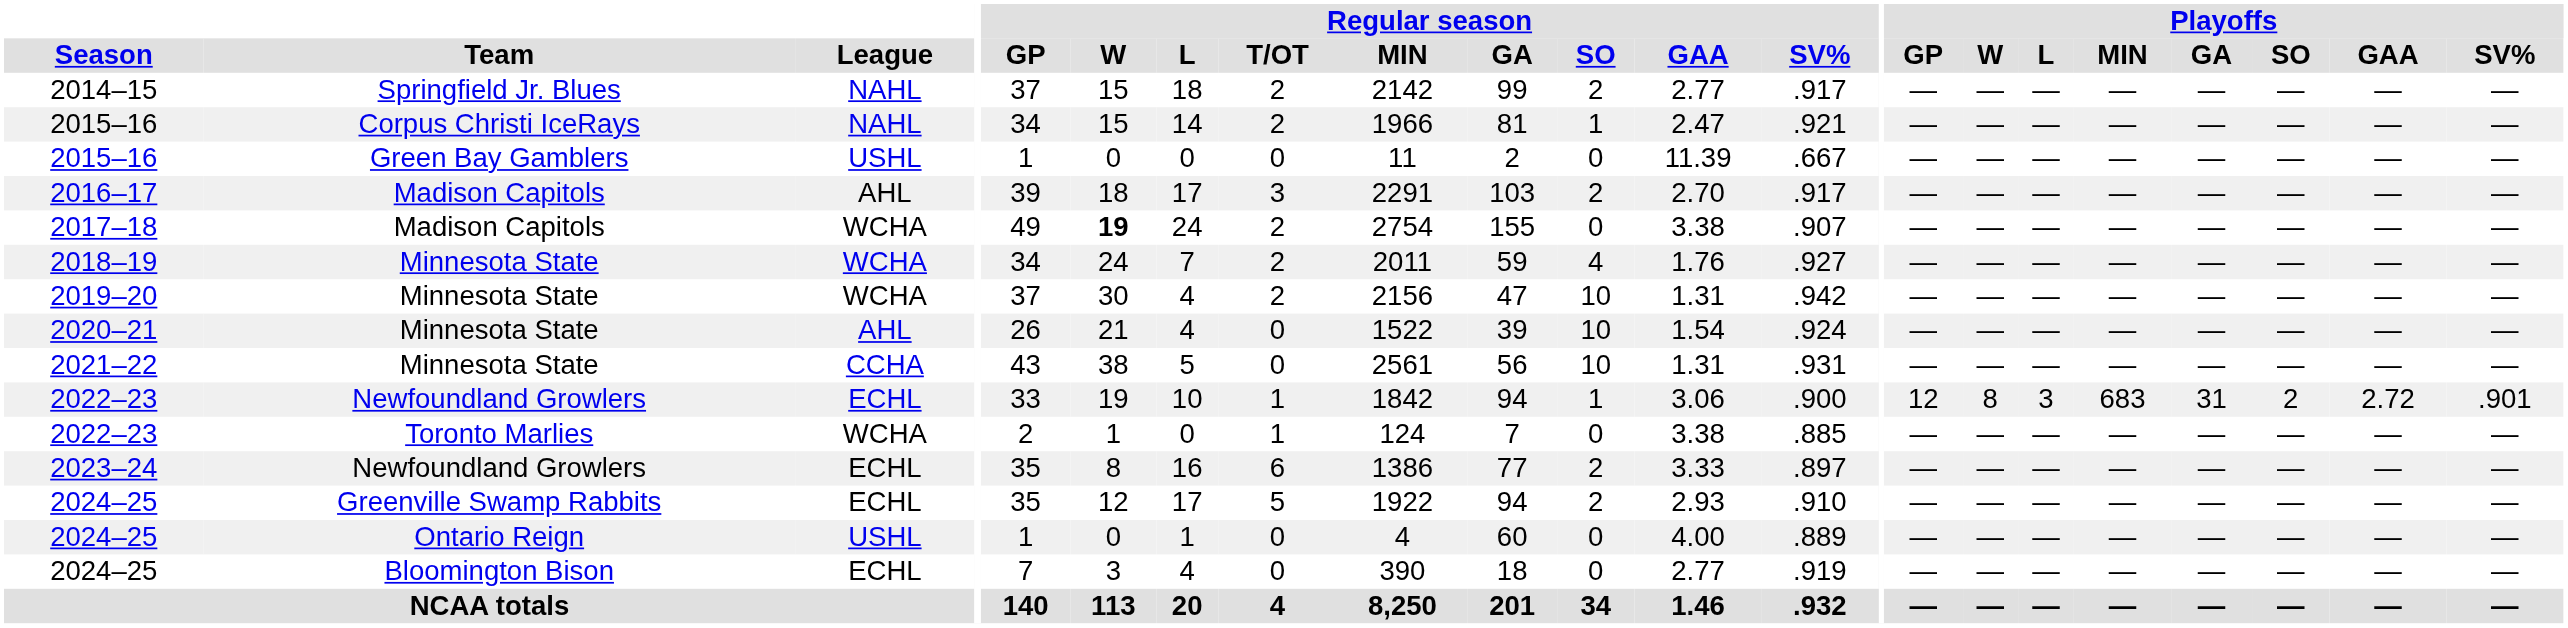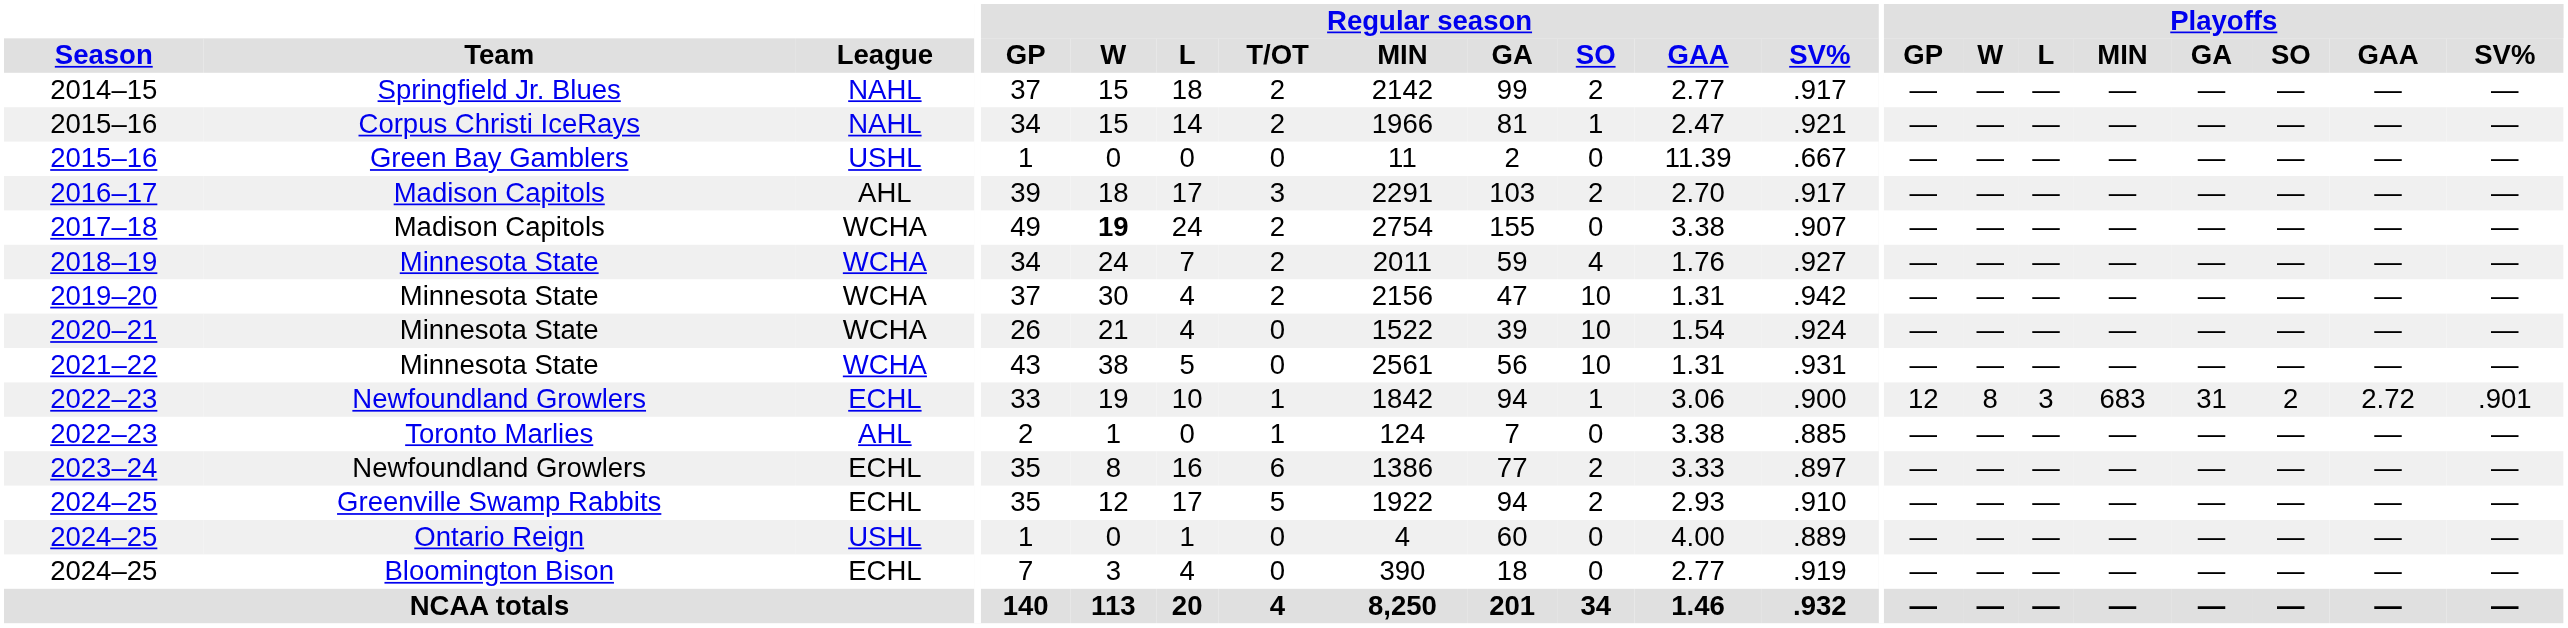2020–21 | League: AHL -> WCHA
2021–22 | League: CCHA -> WCHA
2022–23 / Toronto Marlies | League: WCHA -> AHL
